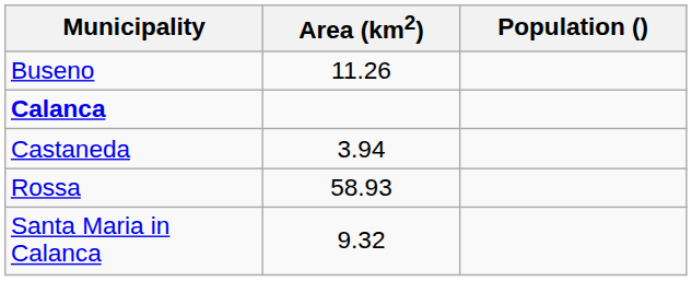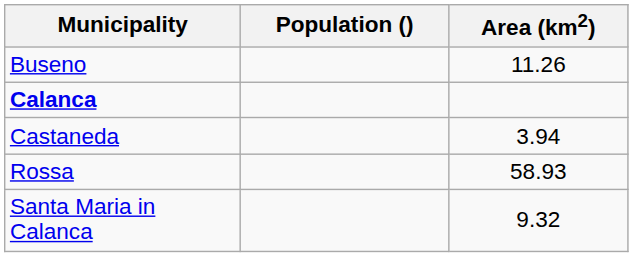columns swapped: Population () <-> Area (km2)
